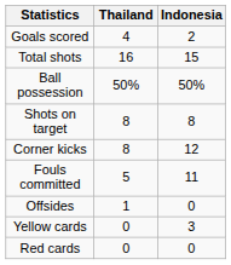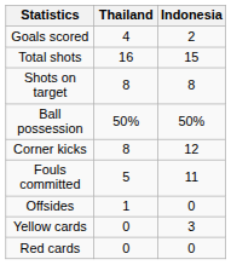rows swapped: Shots on target <-> Ball possession
